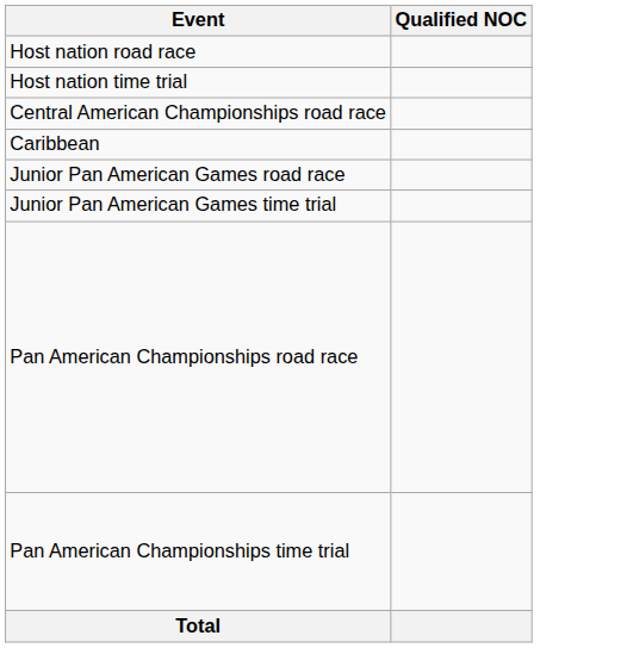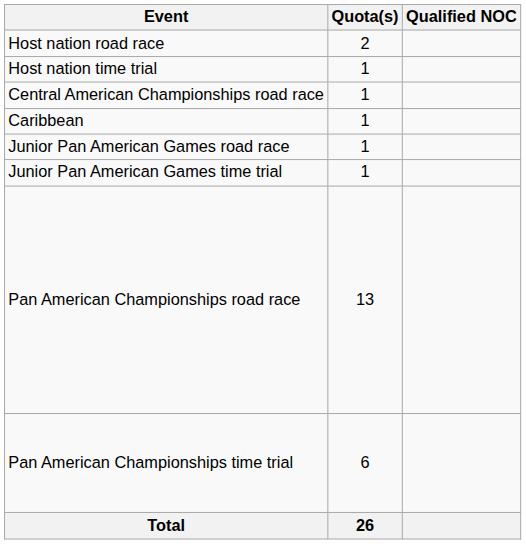+ column: Quota(s) | 2 | 1 | 1 | 1 | 1 | 1 | 13 | 6 | 26
